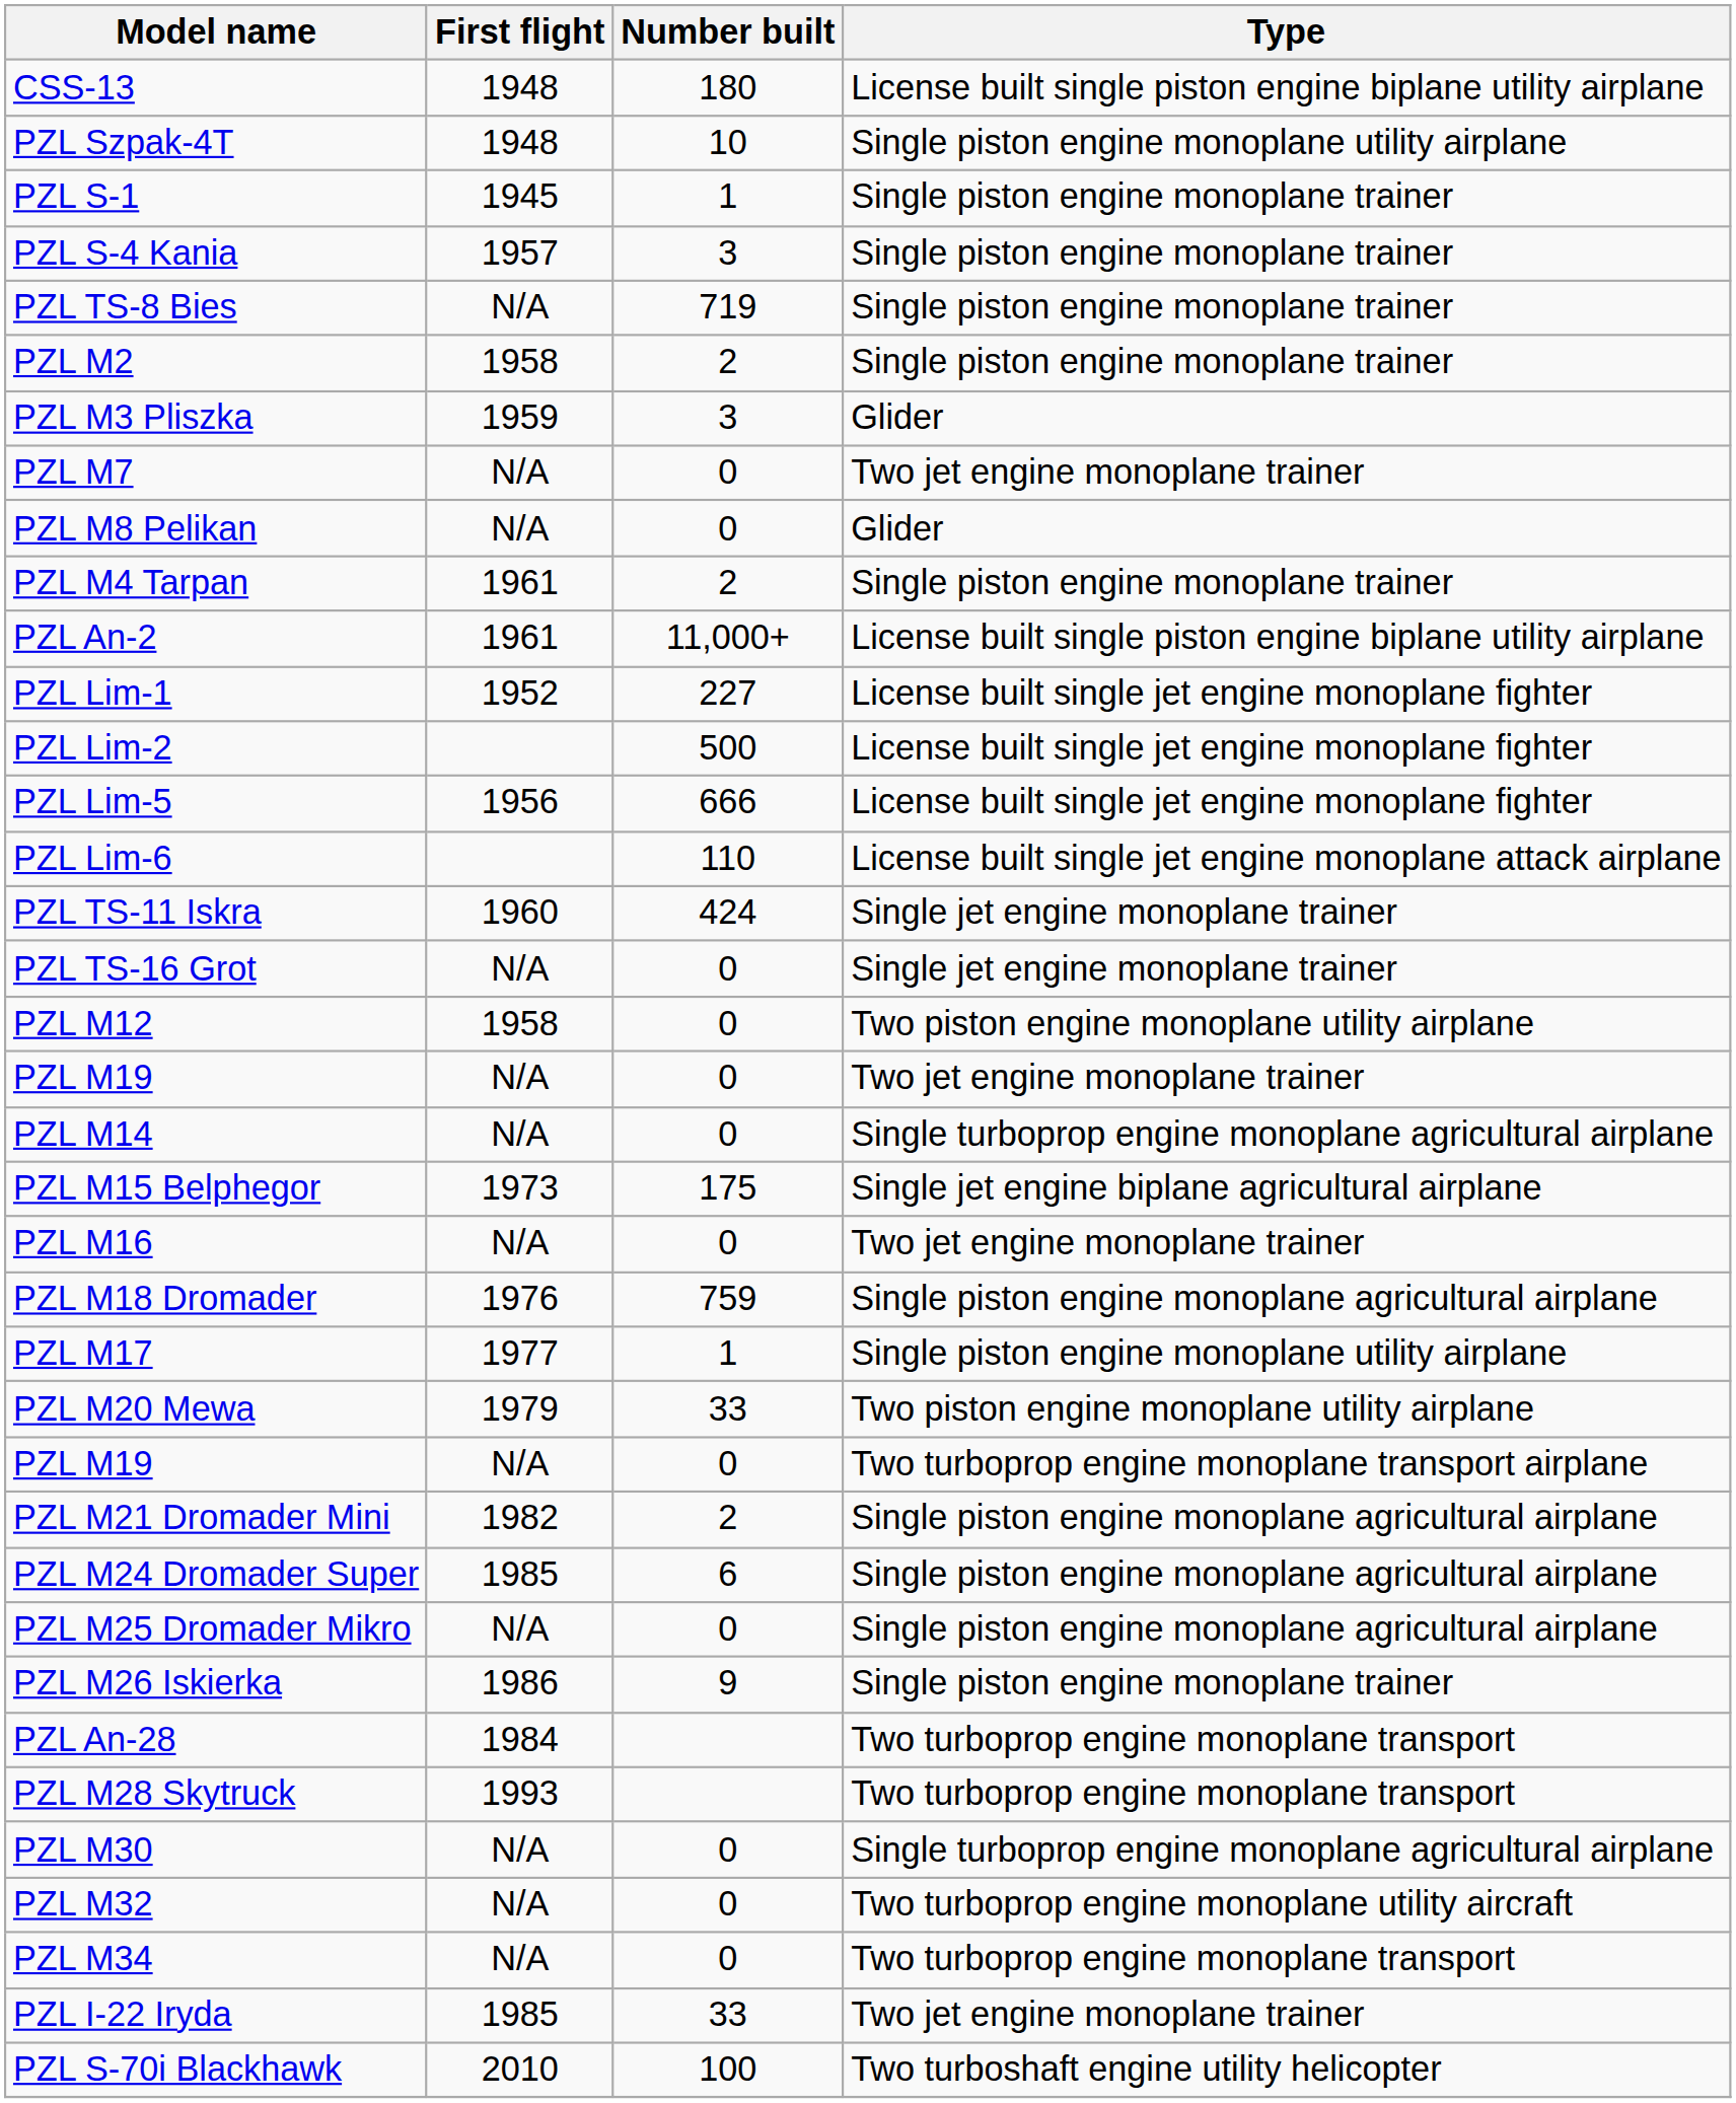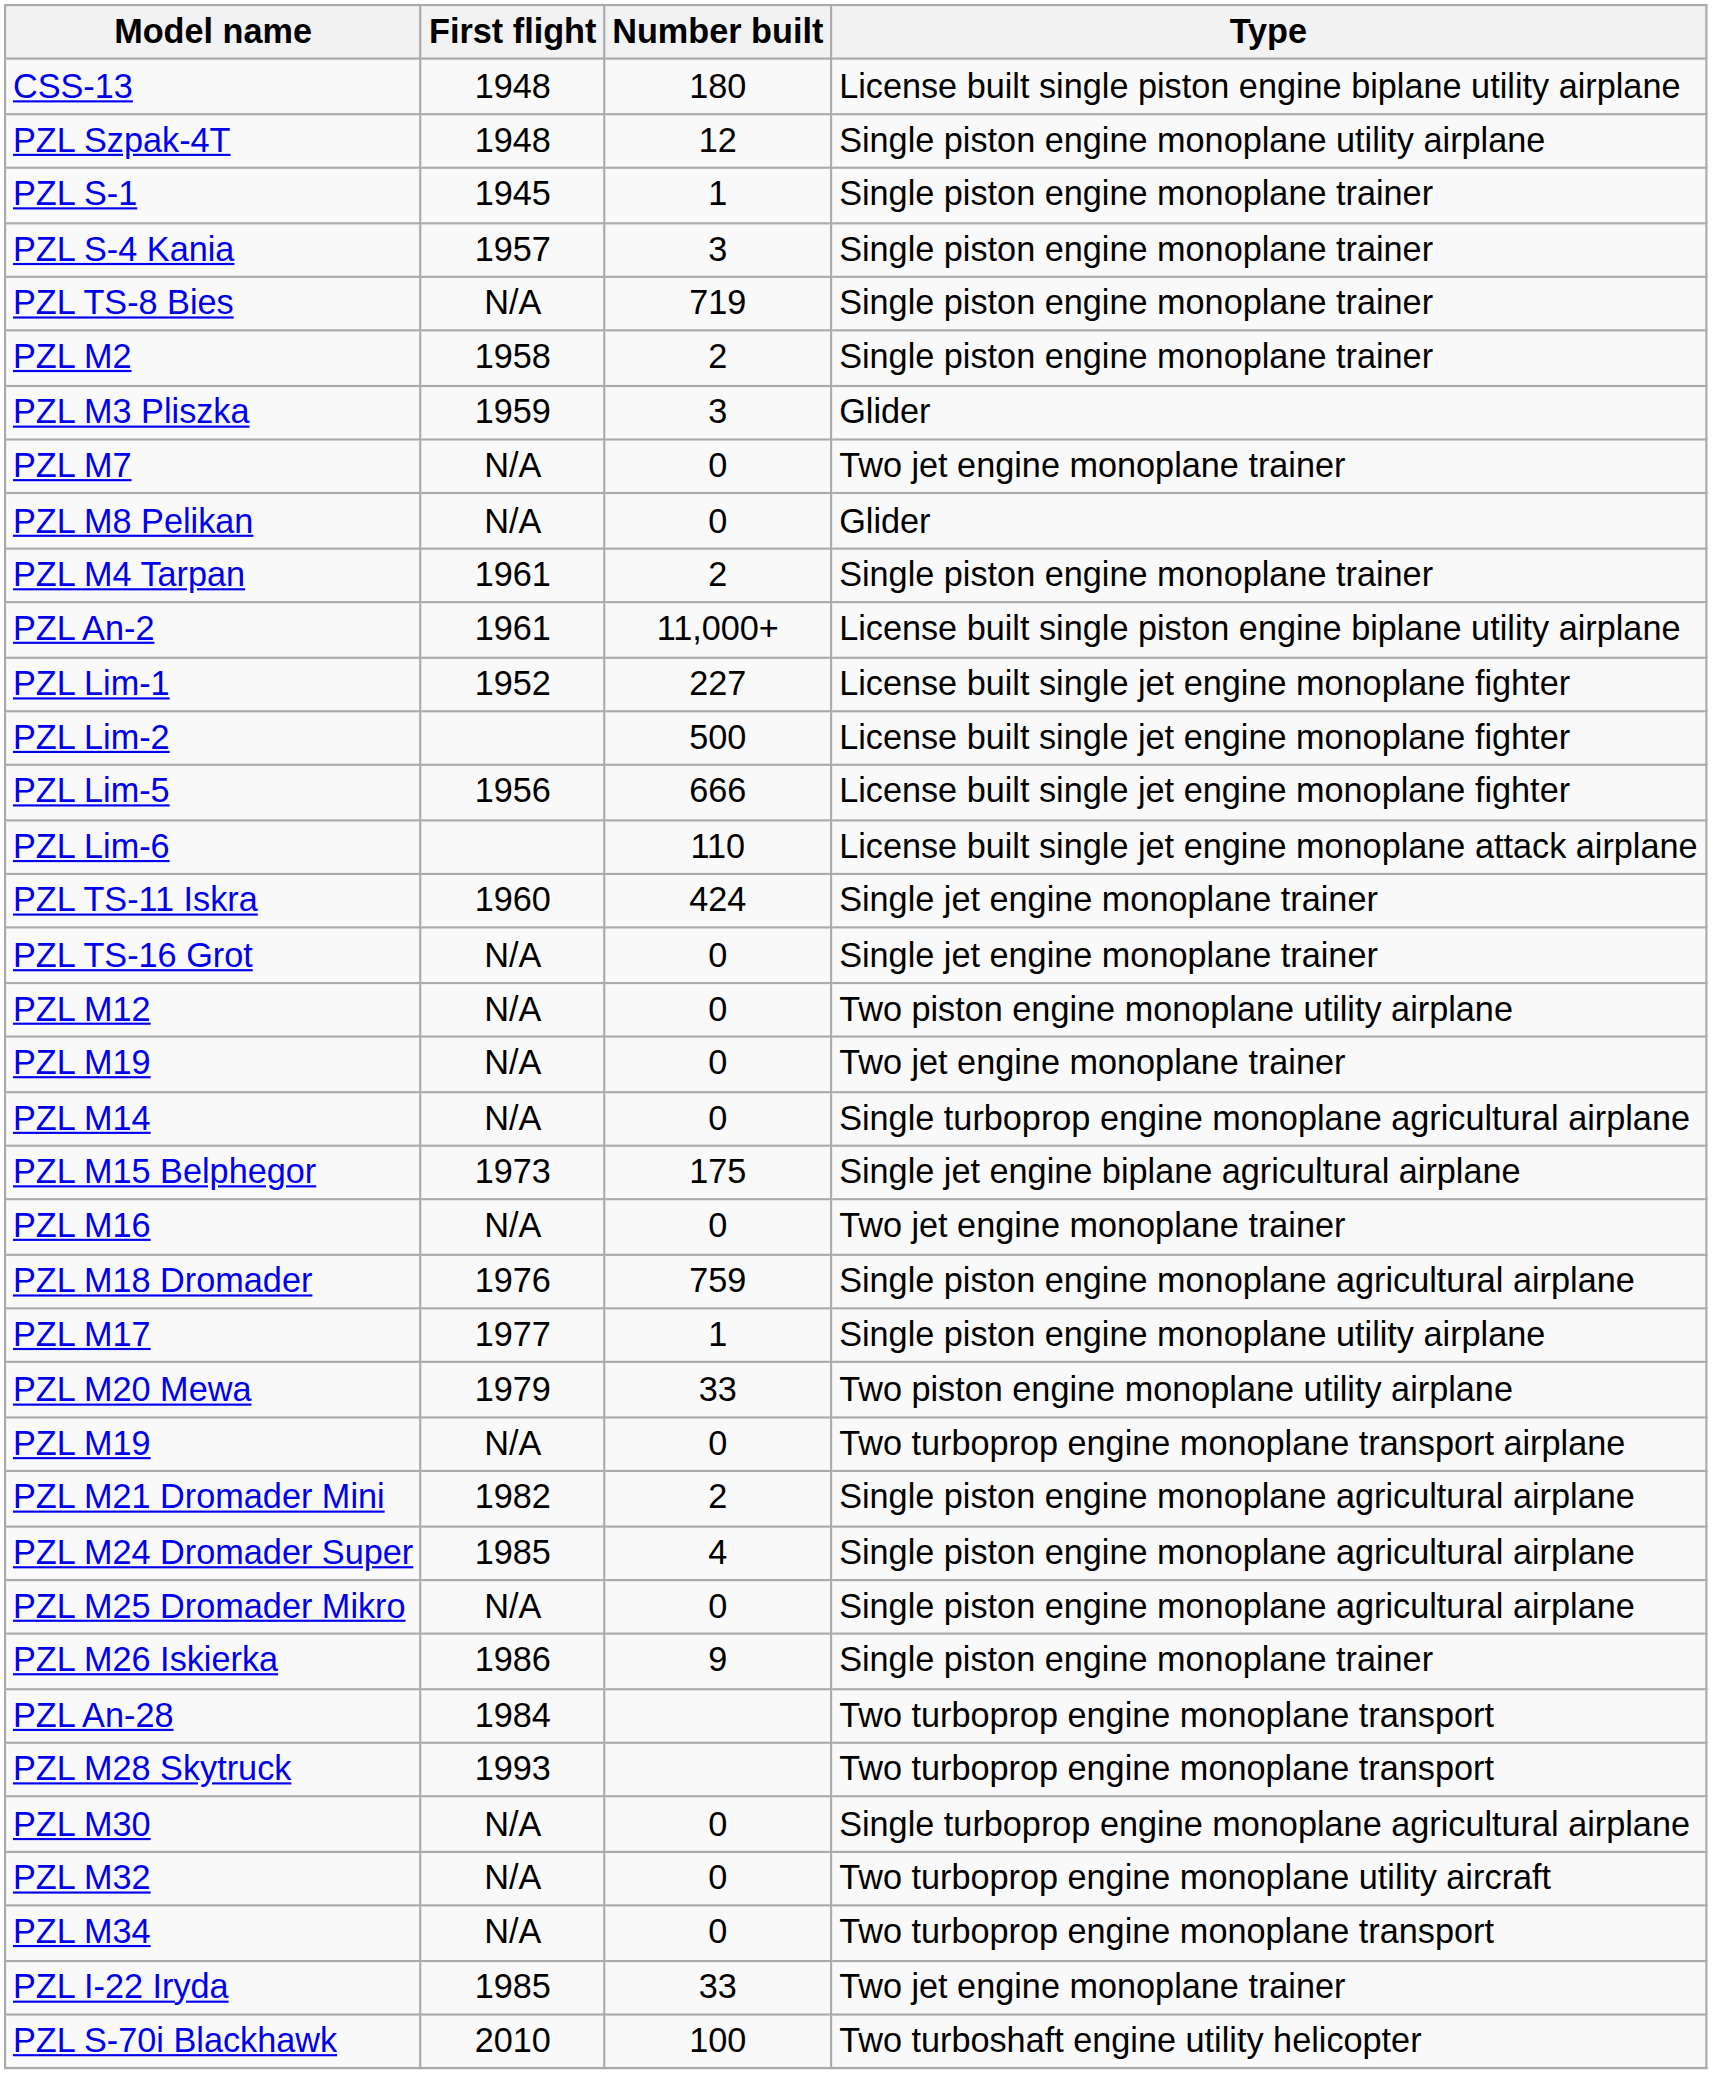PZL Szpak-4T | Number built: 10 -> 12
PZL M12 | First flight: 1958 -> N/A
PZL M24 Dromader Super | Number built: 6 -> 4
